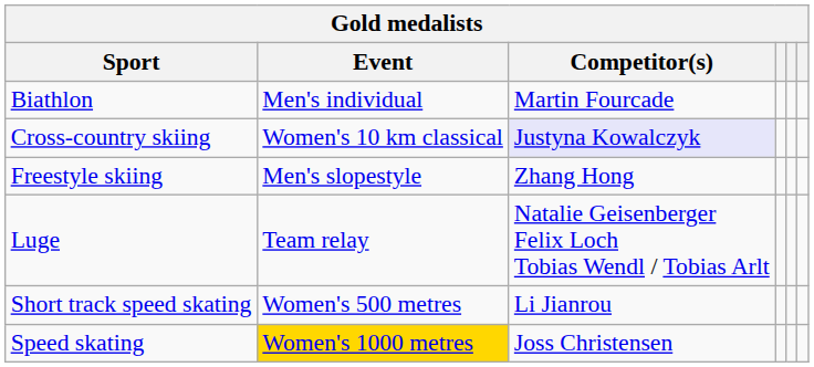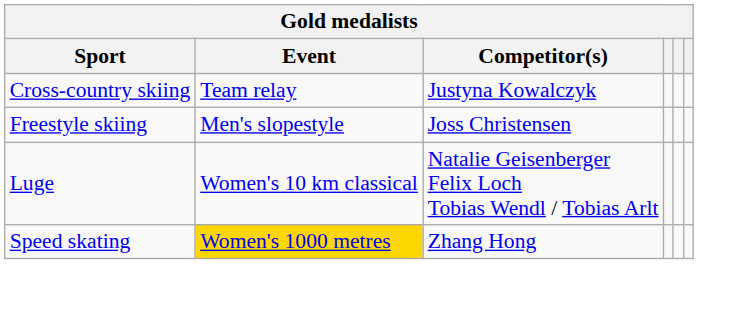- row: Biathlon | Men's individual | Martin Fourcade
Cross-country skiing | Event: Women's 10 km classical -> Team relay
Cross-country skiing | Competitor(s): lavender background -> no background
Freestyle skiing | Competitor(s): Zhang Hong -> Joss Christensen
Luge | Event: Team relay -> Women's 10 km classical
- row: Short track speed skating | Women's 500 metres | Li Jianrou
Speed skating | Competitor(s): Joss Christensen -> Zhang Hong
